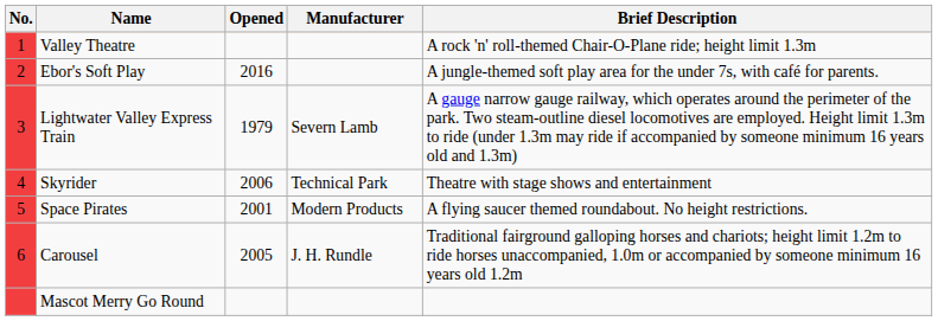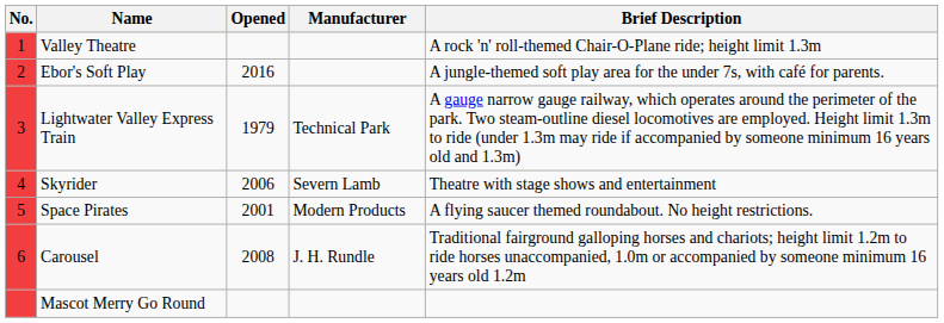Lightwater Valley Express Train | Manufacturer: Severn Lamb -> Technical Park
Skyrider | Manufacturer: Technical Park -> Severn Lamb
Carousel | Opened: 2005 -> 2008
